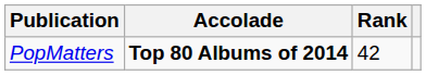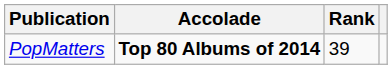PopMatters | Rank: 42 -> 39
